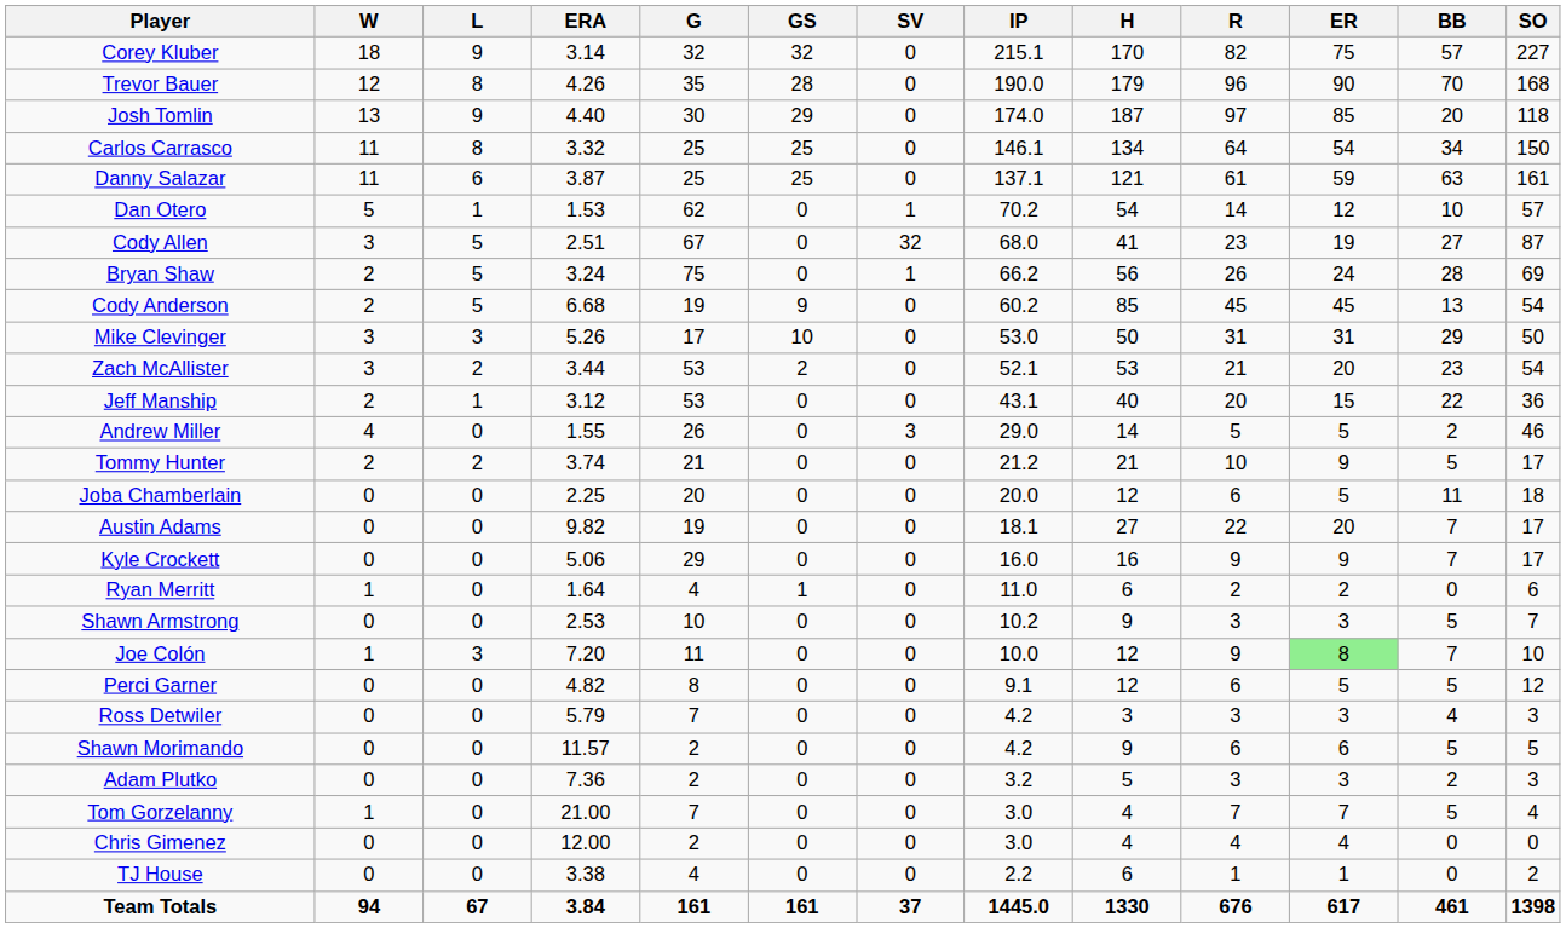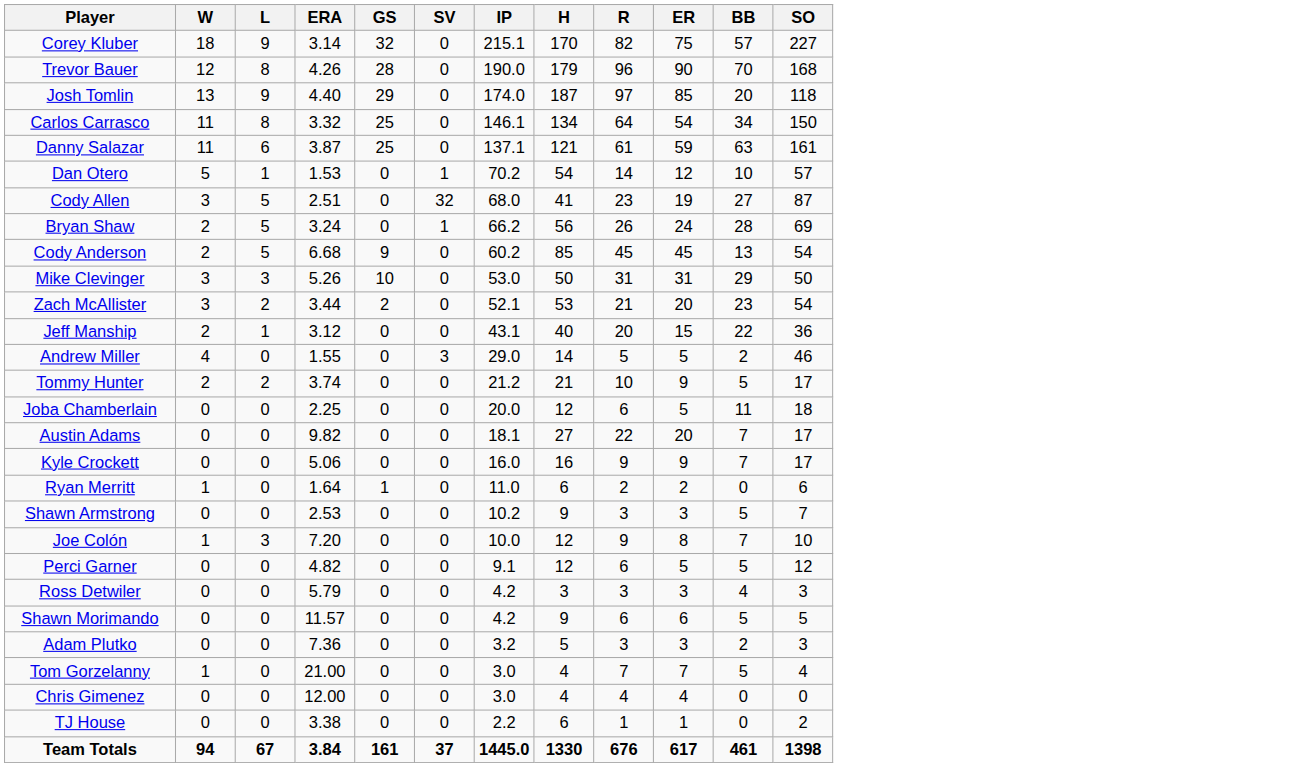- column: G | 32 | 35 | 30 | 25 | 25 | 62 | 67 | 75 | 19 | 17 | 53 | 53 | 26 | 21 | 20 | 19 | 29 | 4 | 10 | 11 | 8 | 7 | 2 | 2 | 7 | 2 | 4 | 161
Joe Colón | ER: lightgreen background -> no background
